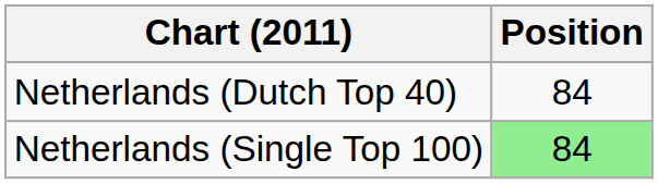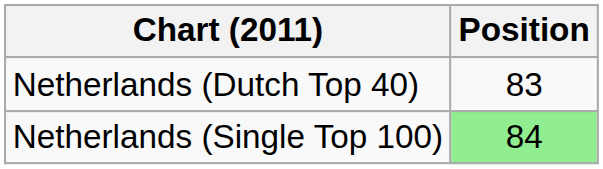Netherlands (Dutch Top 40) | Position: 84 -> 83
